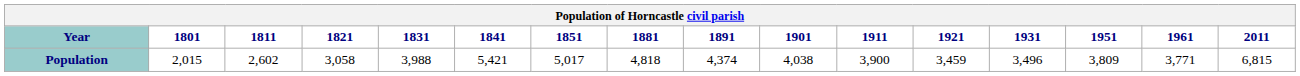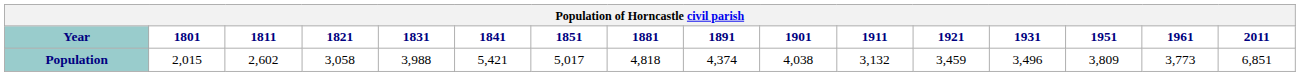Population | 1911: 3,900 -> 3,132
Population | 1961: 3,771 -> 3,773
Population | 2011: 6,815 -> 6,851
